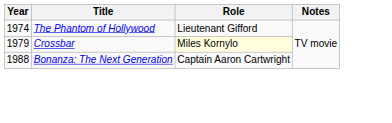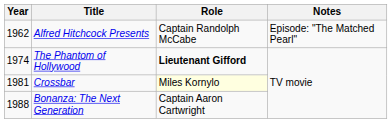+ row: 1962 | Alfred Hitchcock Presents | Captain Randolph McCabe | Episode: "The Matched Pearl"
The Phantom of Hollywood | Role: normal -> bold
Crossbar | Year: 1979 -> 1981
